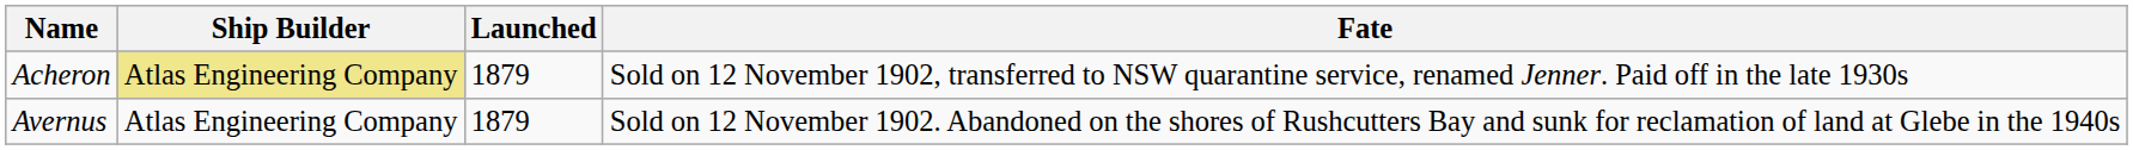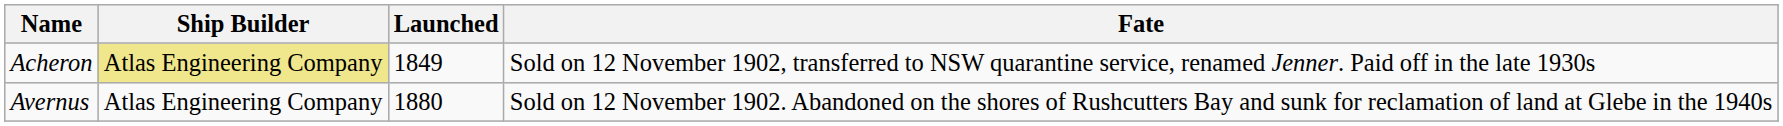Acheron | Launched: 1879 -> 1849
Avernus | Launched: 1879 -> 1880
